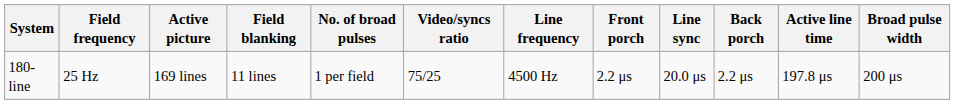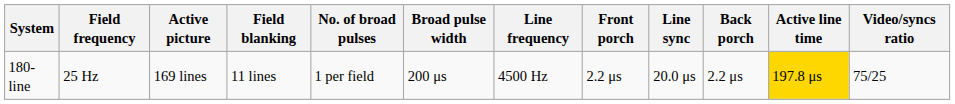columns swapped: Broad pulse width <-> Video/syncs ratio
180-line | Active line time: no background -> gold background
